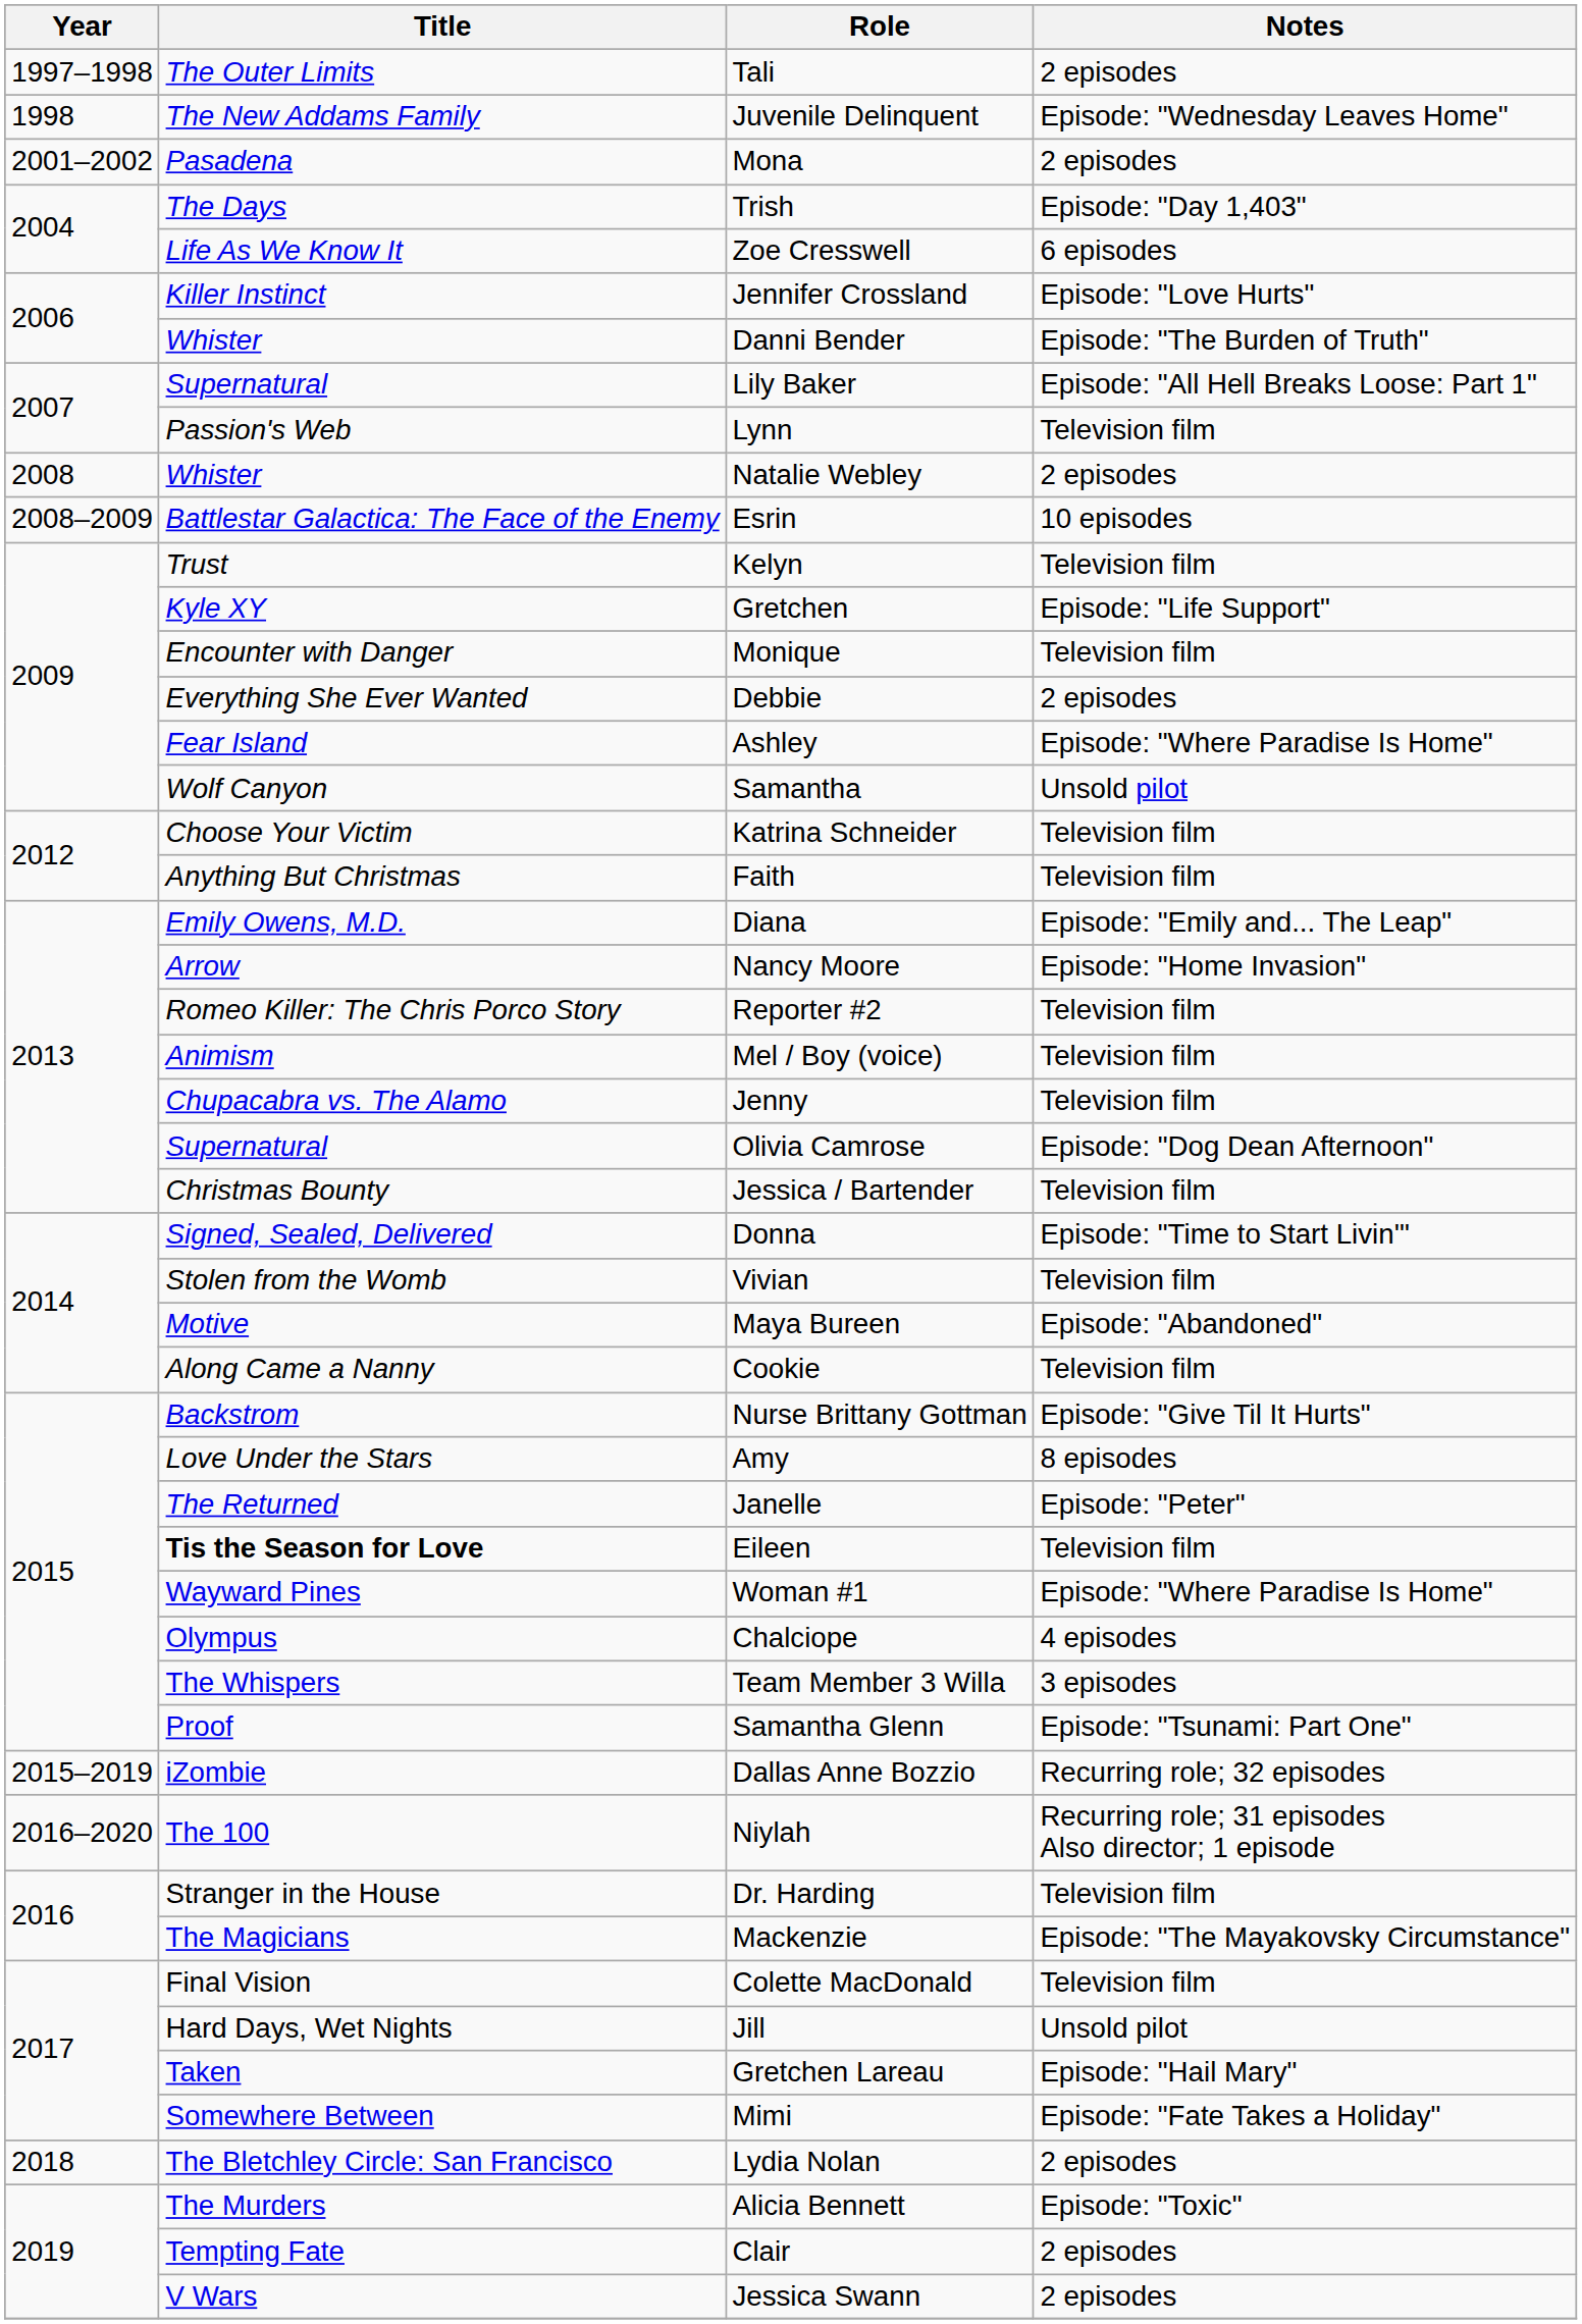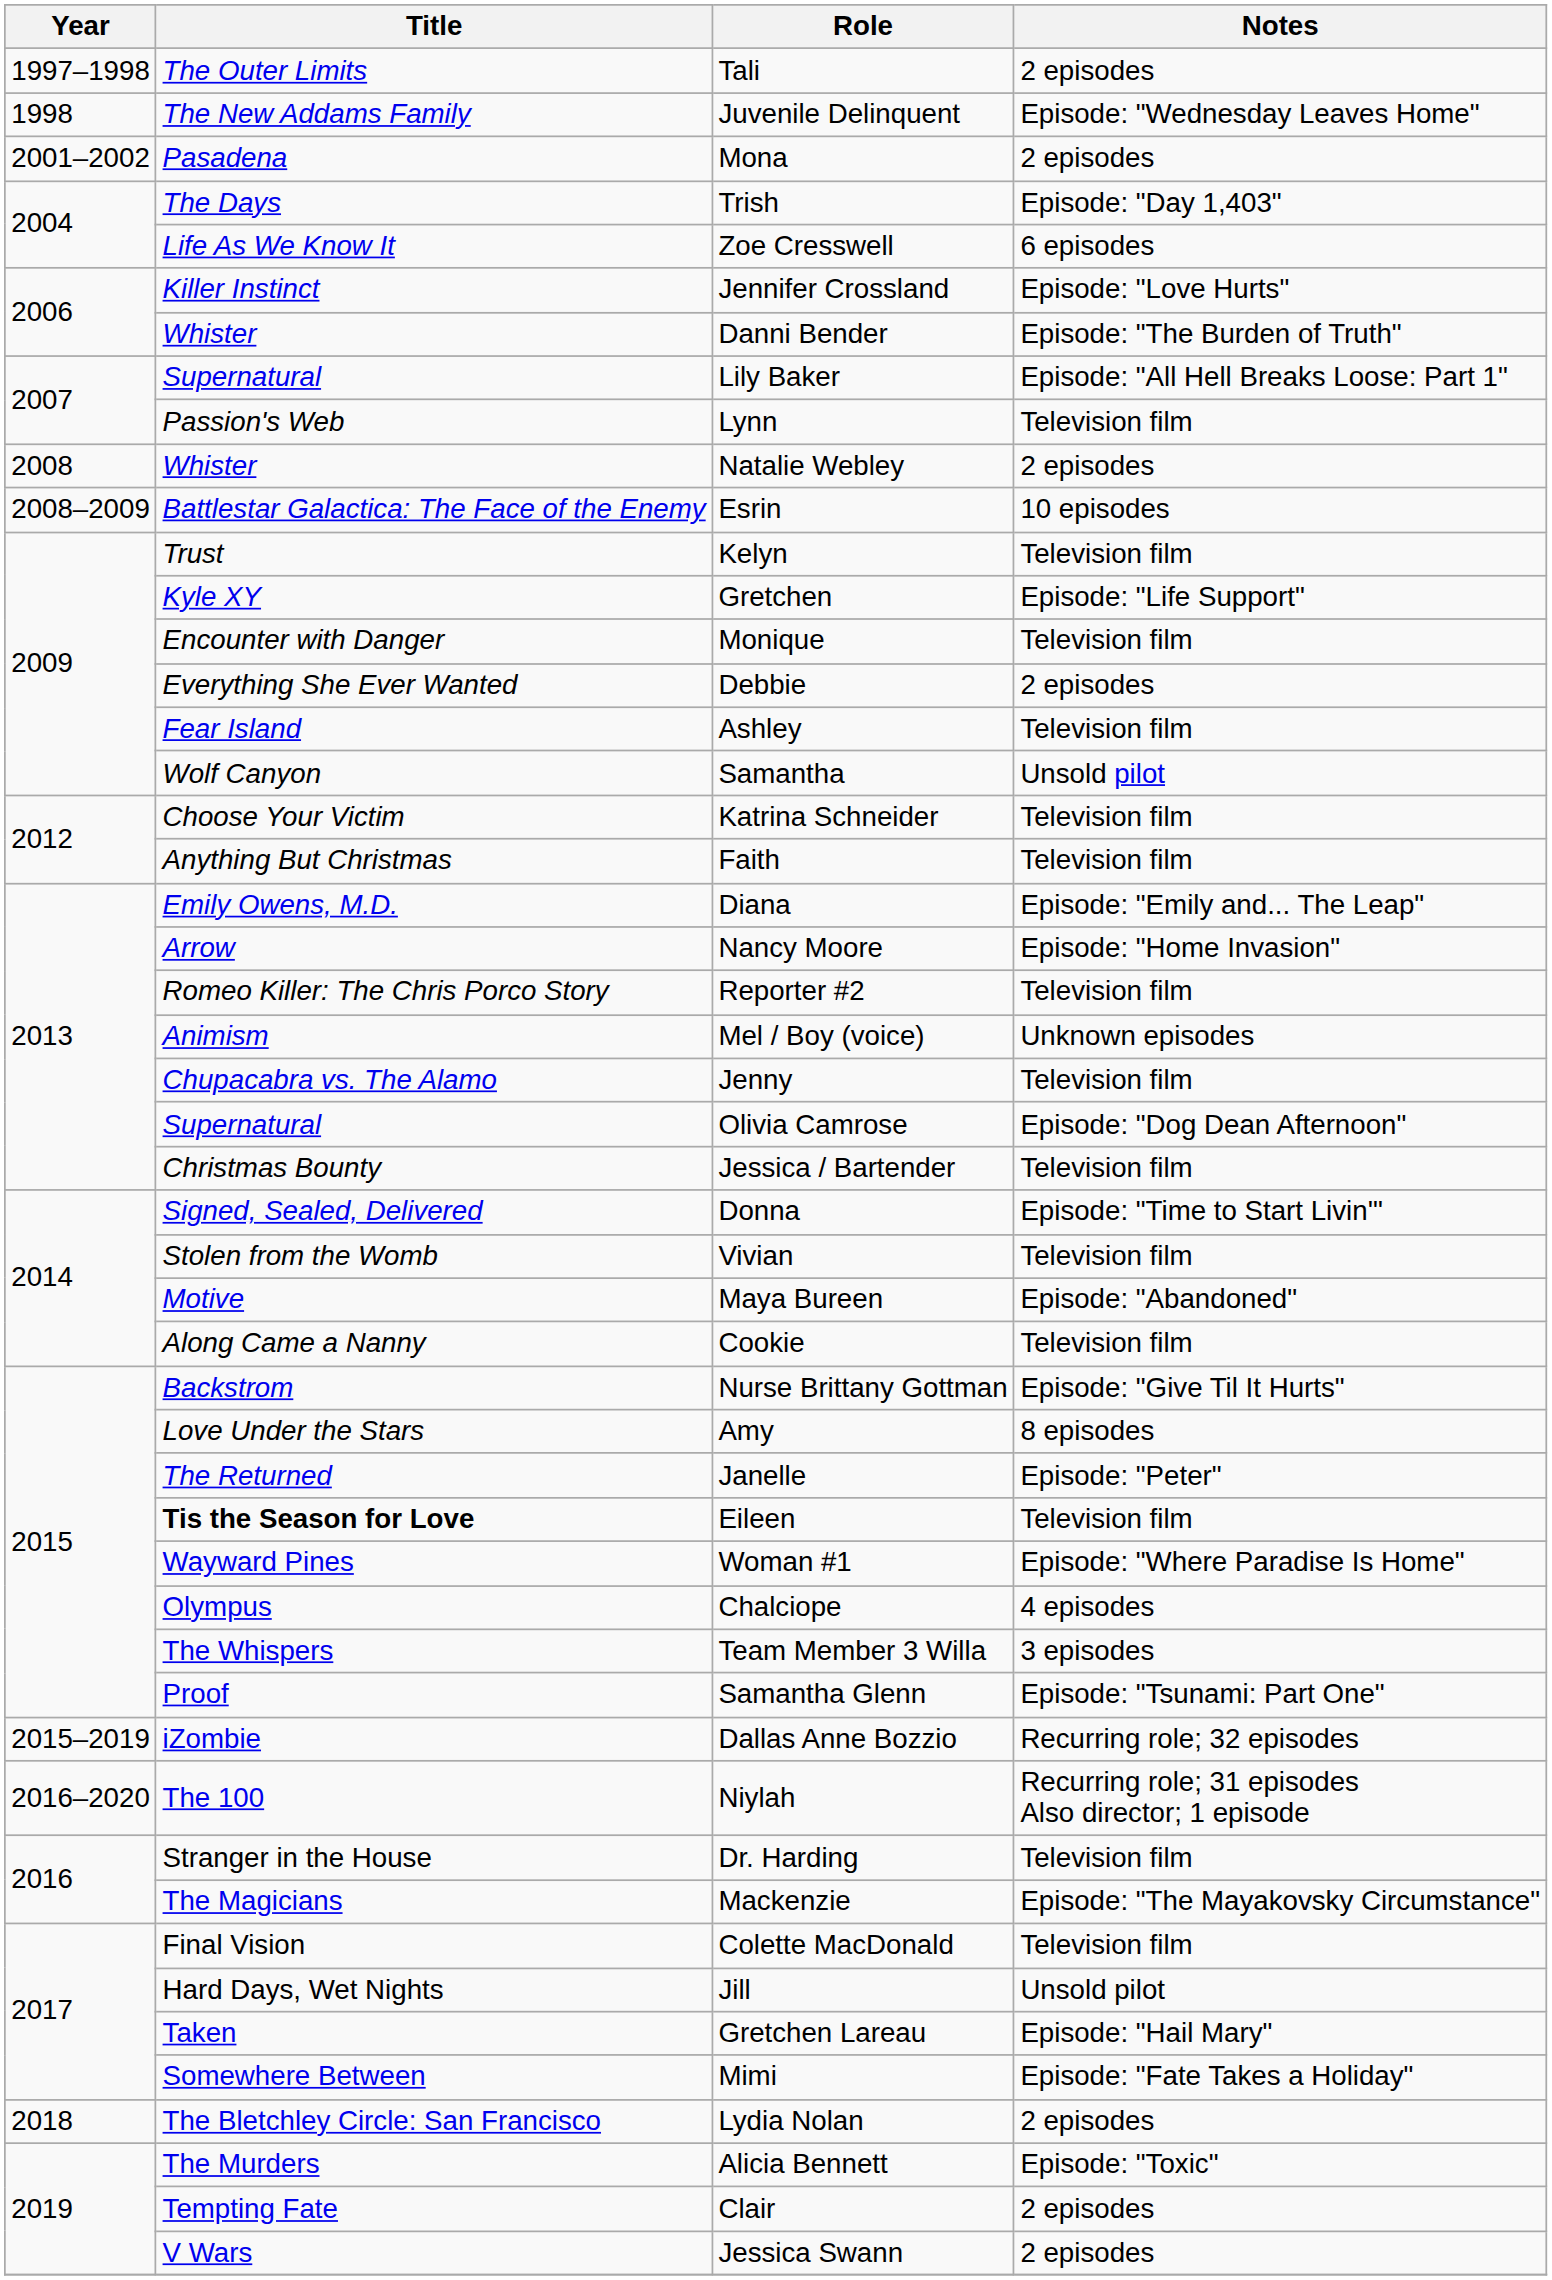Ashley | Notes: Episode: "Where Paradise Is Home" -> Television film
Mel / Boy (voice) | Notes: Television film -> Unknown episodes
